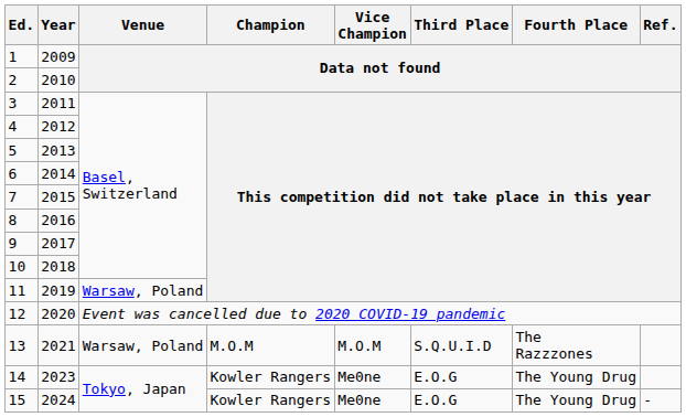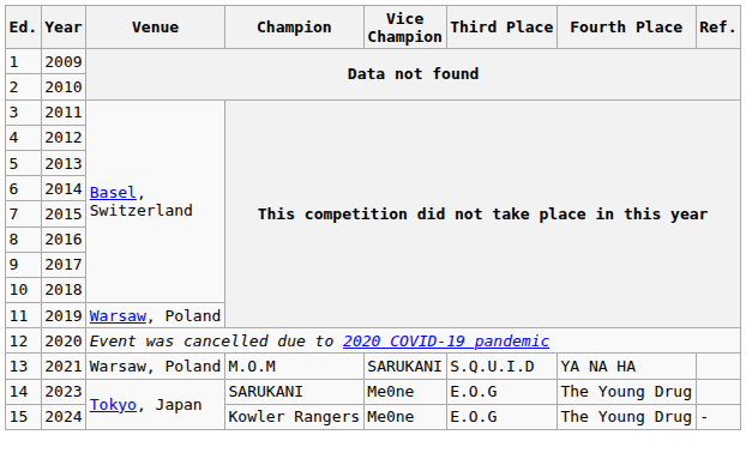13 | Vice Champion: M.O.M -> SARUKANI
13 | Fourth Place: The Razzzones -> YA NA HA
14 | Champion: Kowler Rangers -> SARUKANI
